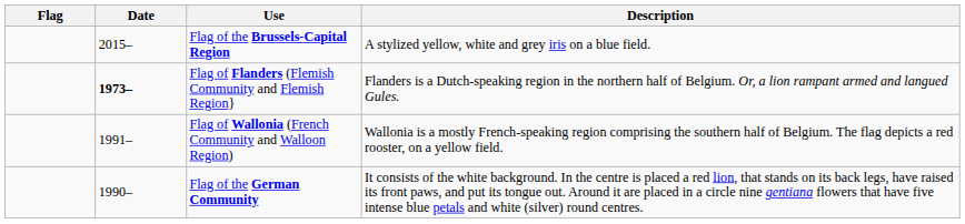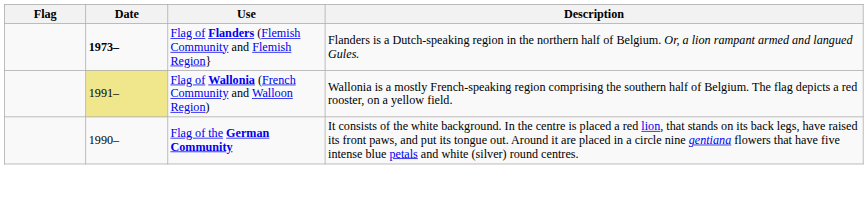- row: 2015– | Flag of the Brussels-Capital Region | A stylized yellow, white and grey iris on a blue field.
Flag of Wallonia (French Community and Walloon Region) | Date: no background -> khaki background
